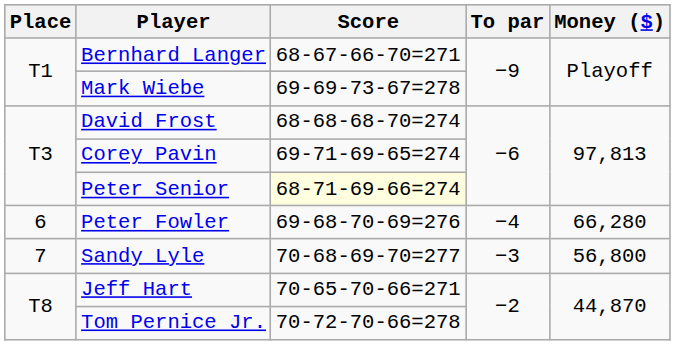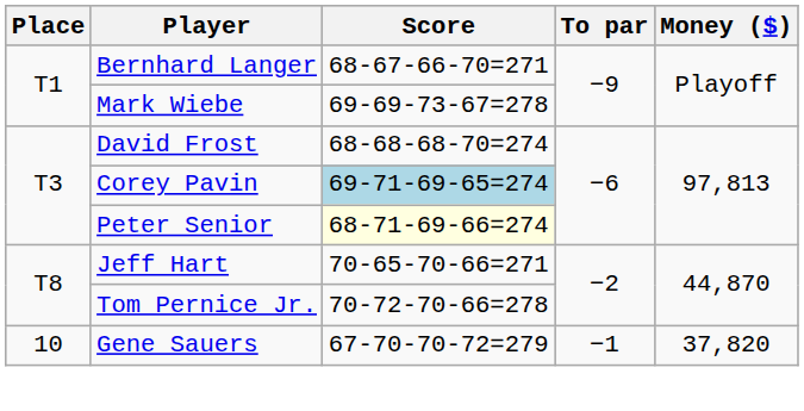Corey Pavin | Score: no background -> lightblue background
- row: 6 | Peter Fowler | 69-68-70-69=276 | −4 | 66,280
- row: 7 | Sandy Lyle | 70-68-69-70=277 | −3 | 56,800
+ row: 10 | Gene Sauers | 67-70-70-72=279 | −1 | 37,820
